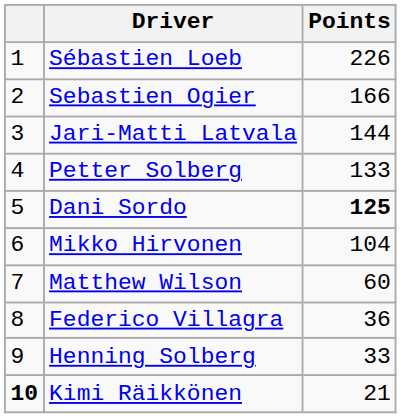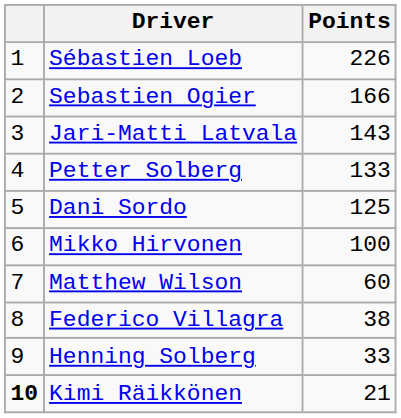Jari-Matti Latvala | Points: 144 -> 143
Dani Sordo | Points: bold -> normal
Mikko Hirvonen | Points: 104 -> 100
Federico Villagra | Points: 36 -> 38
